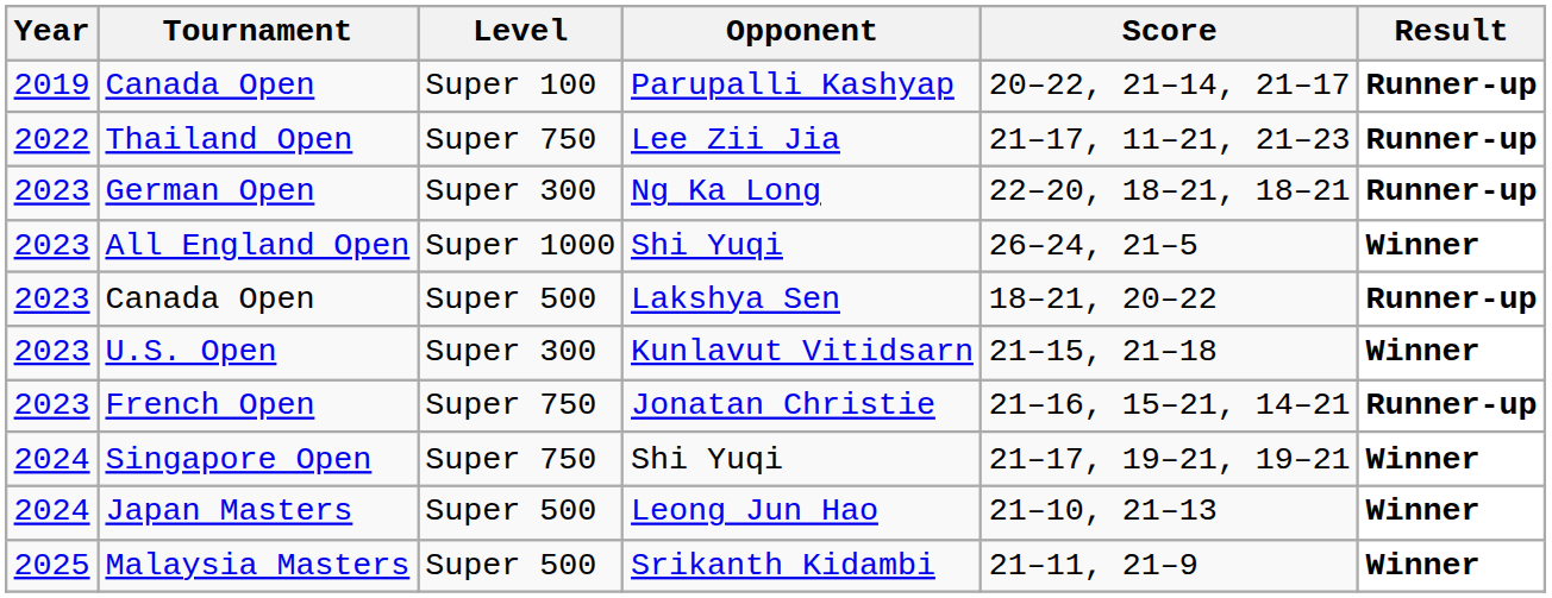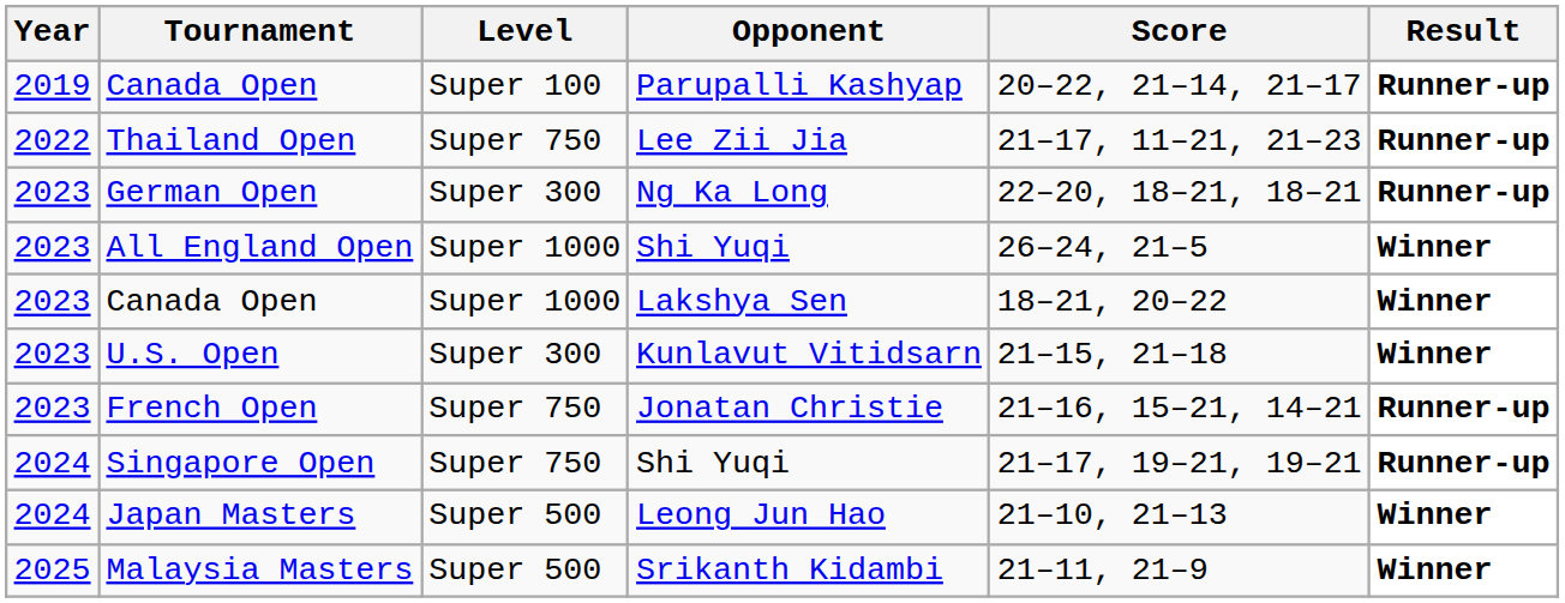Canada Open / Lakshya Sen | Level: Super 500 -> Super 1000
Canada Open / Lakshya Sen | Result: Runner-up -> Winner
Singapore Open | Result: Winner -> Runner-up
